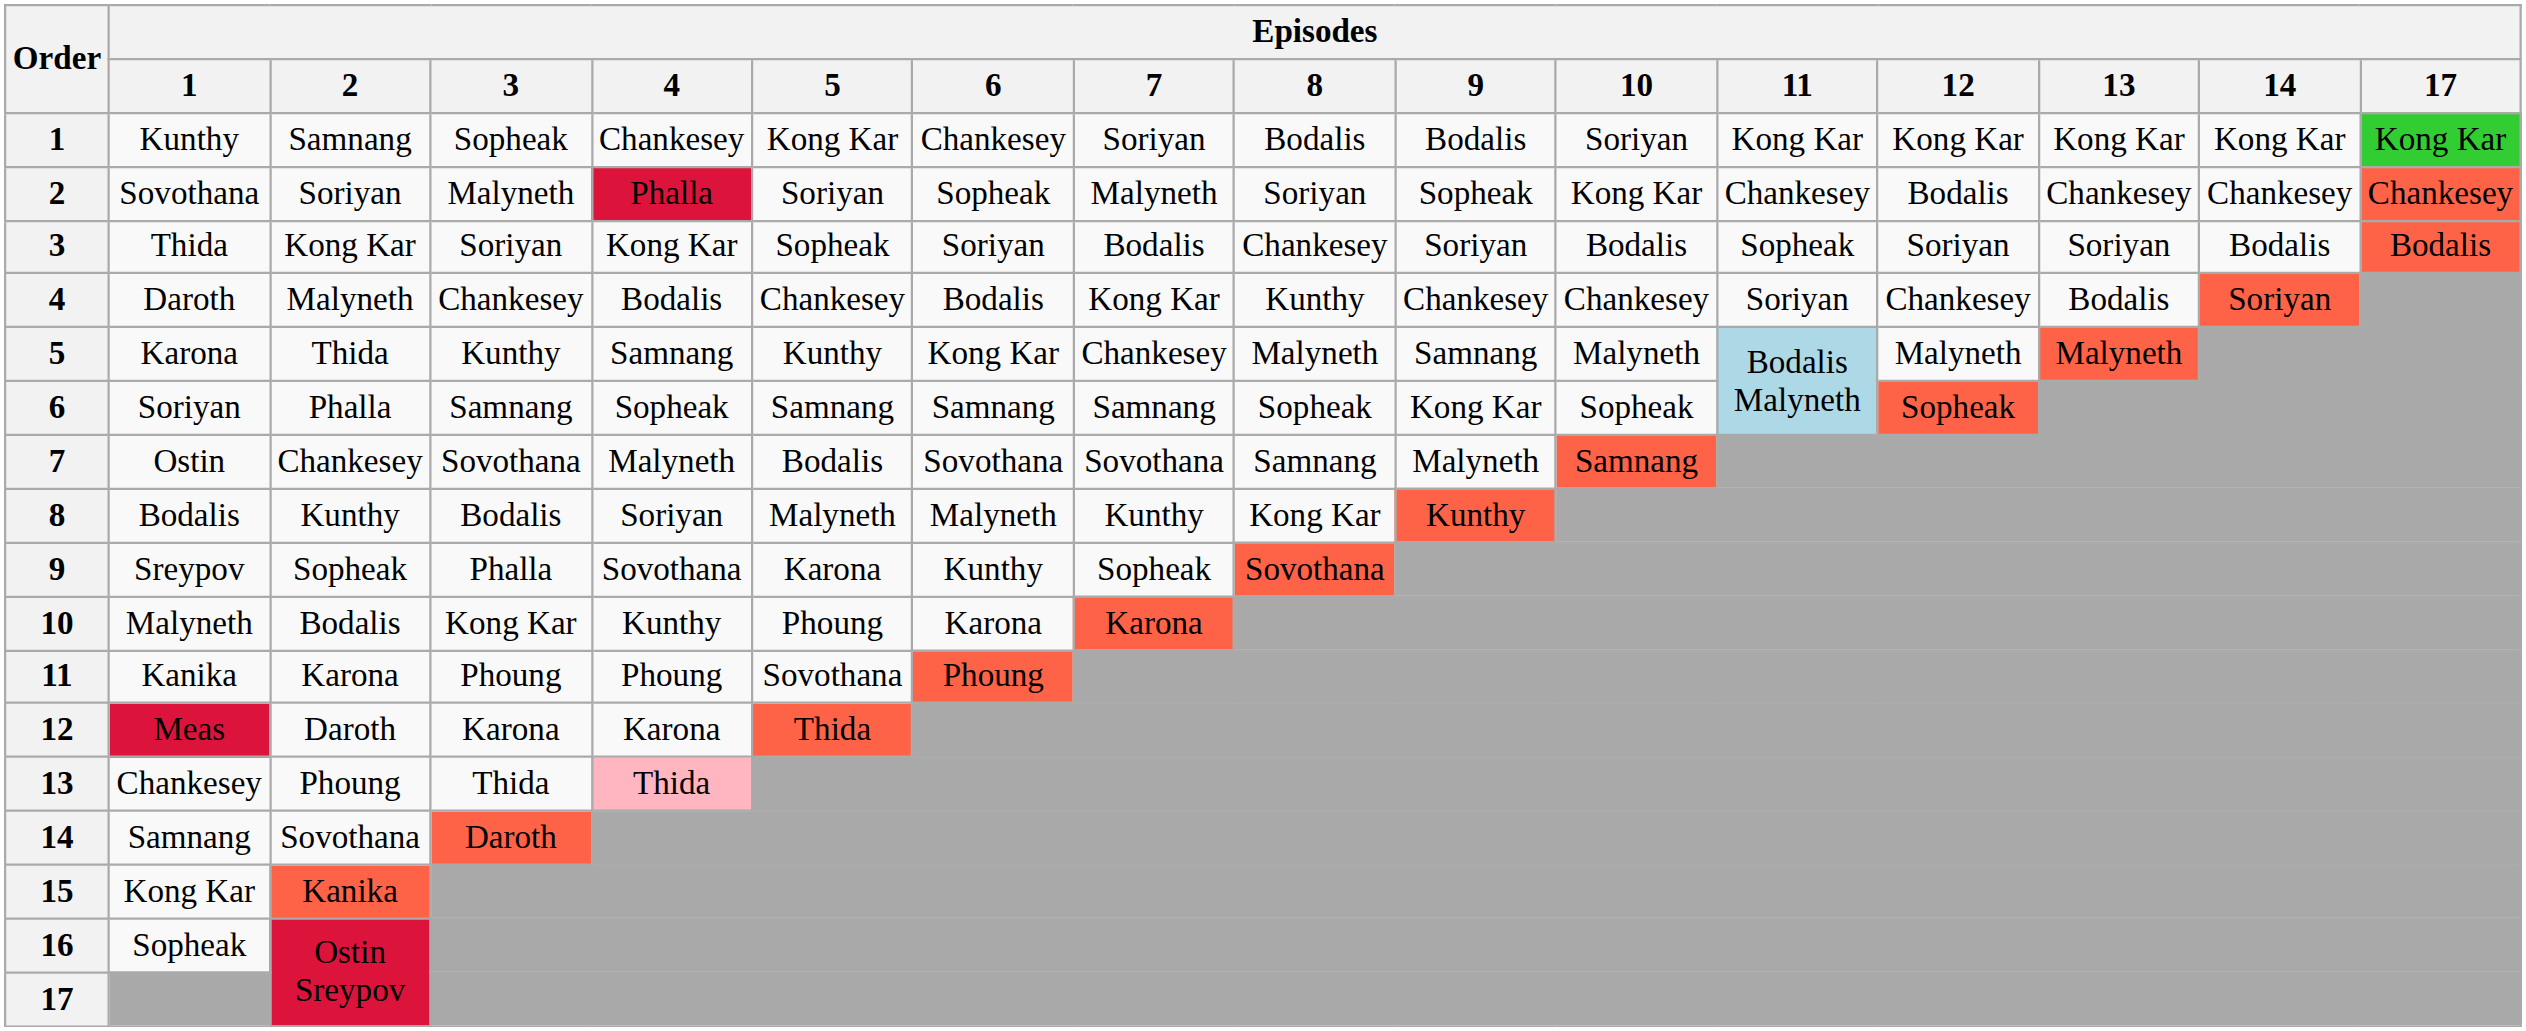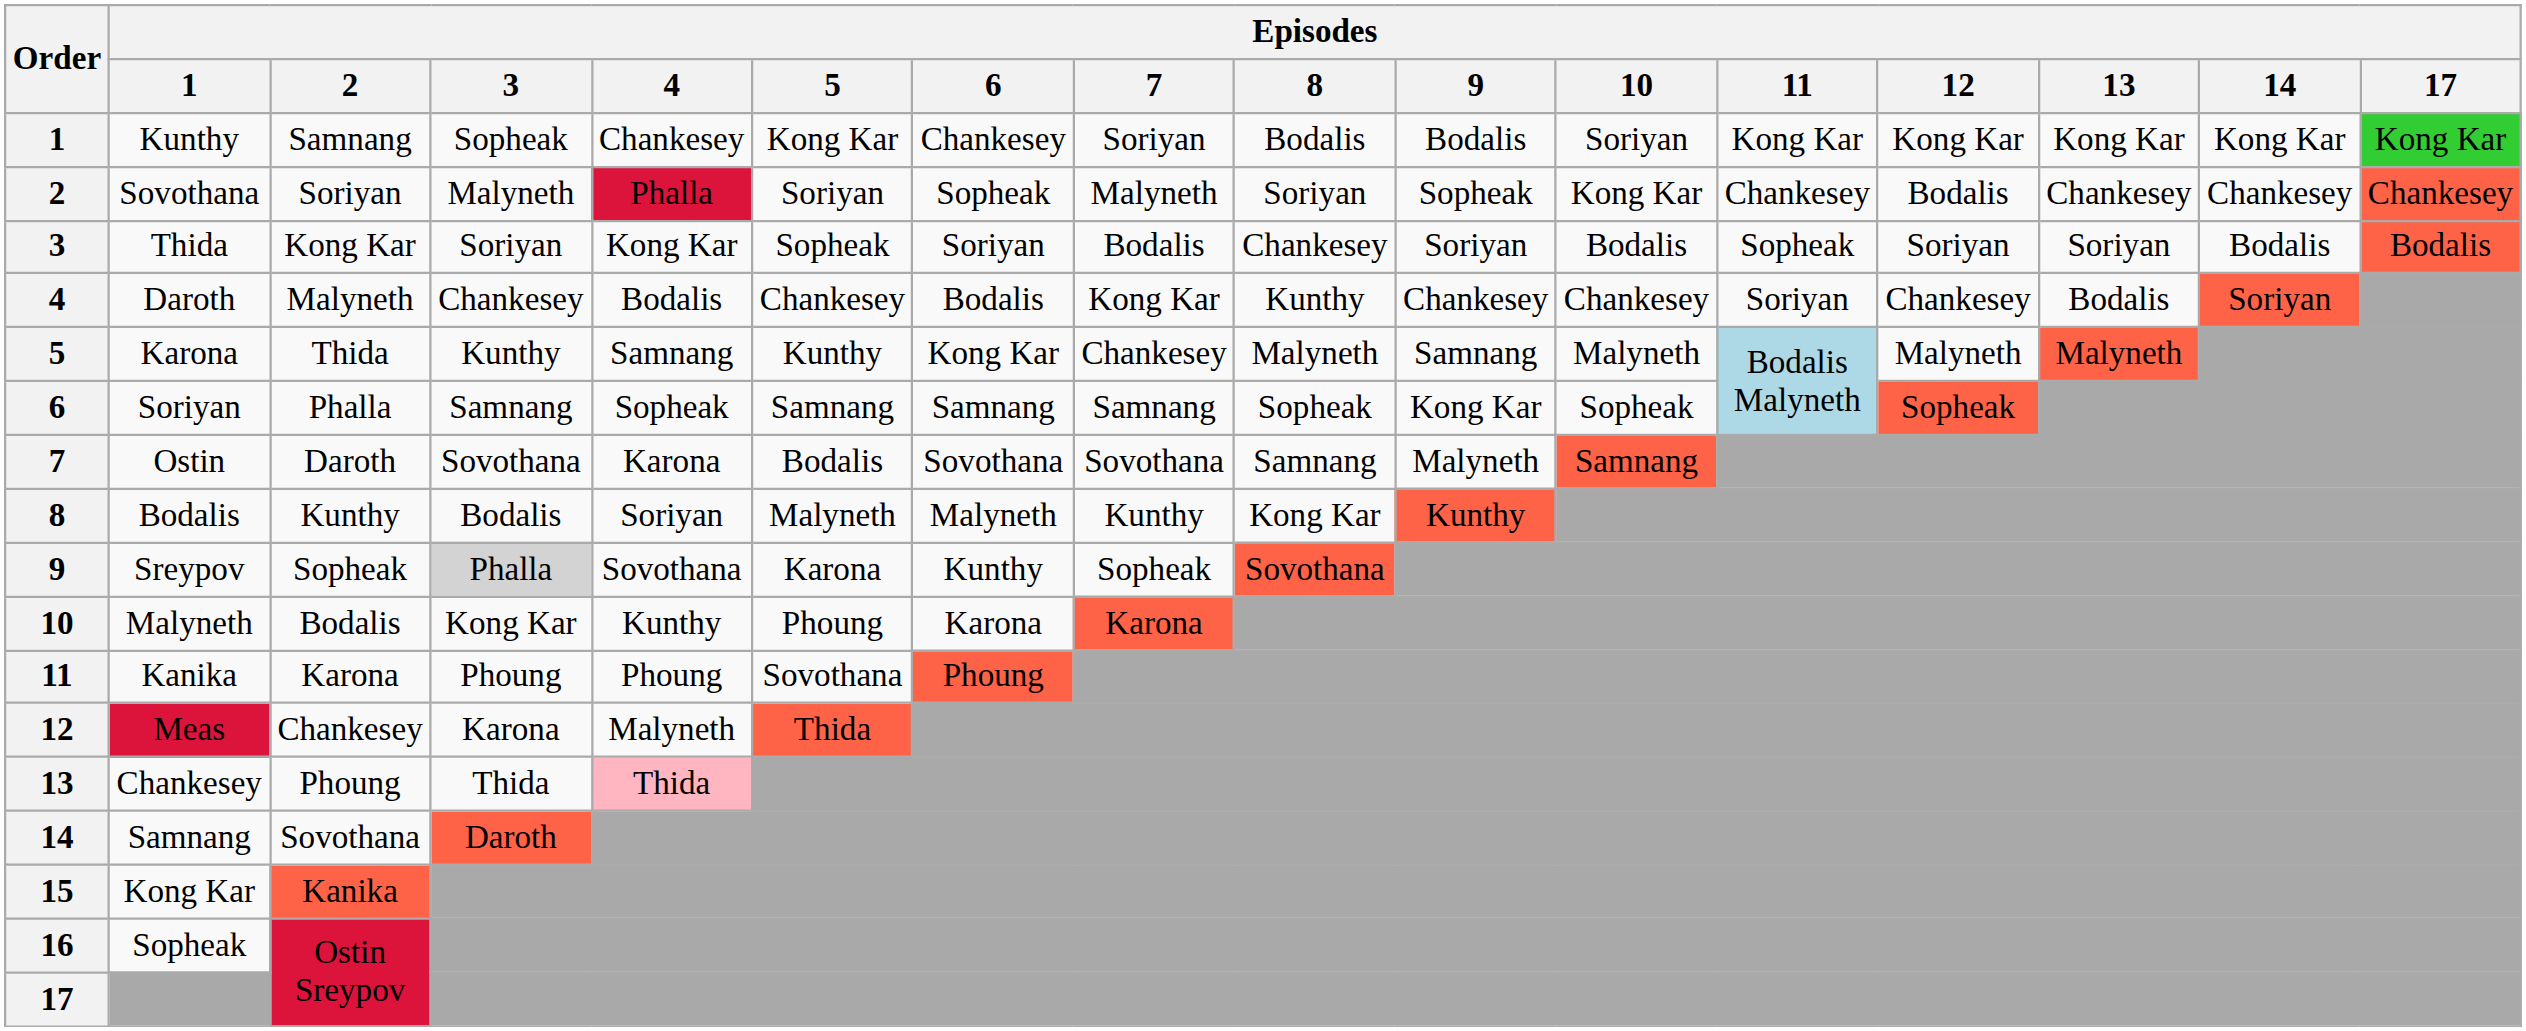Ostin | Episodes / 2: Chankesey -> Daroth
Ostin | Episodes / 4: Malyneth -> Karona
Sreypov | Episodes / 3: no background -> lightgrey background
Meas | Episodes / 2: Daroth -> Chankesey
Meas | Episodes / 4: Karona -> Malyneth
